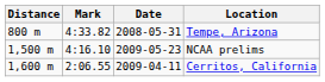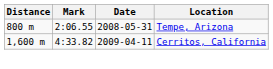Tempe, Arizona | Mark: 4:33.82 -> 2:06.55
- row: 1,500 m | 4:16.10 | 2009-05-23 | NCAA prelims
Cerritos, California | Mark: 2:06.55 -> 4:33.82
